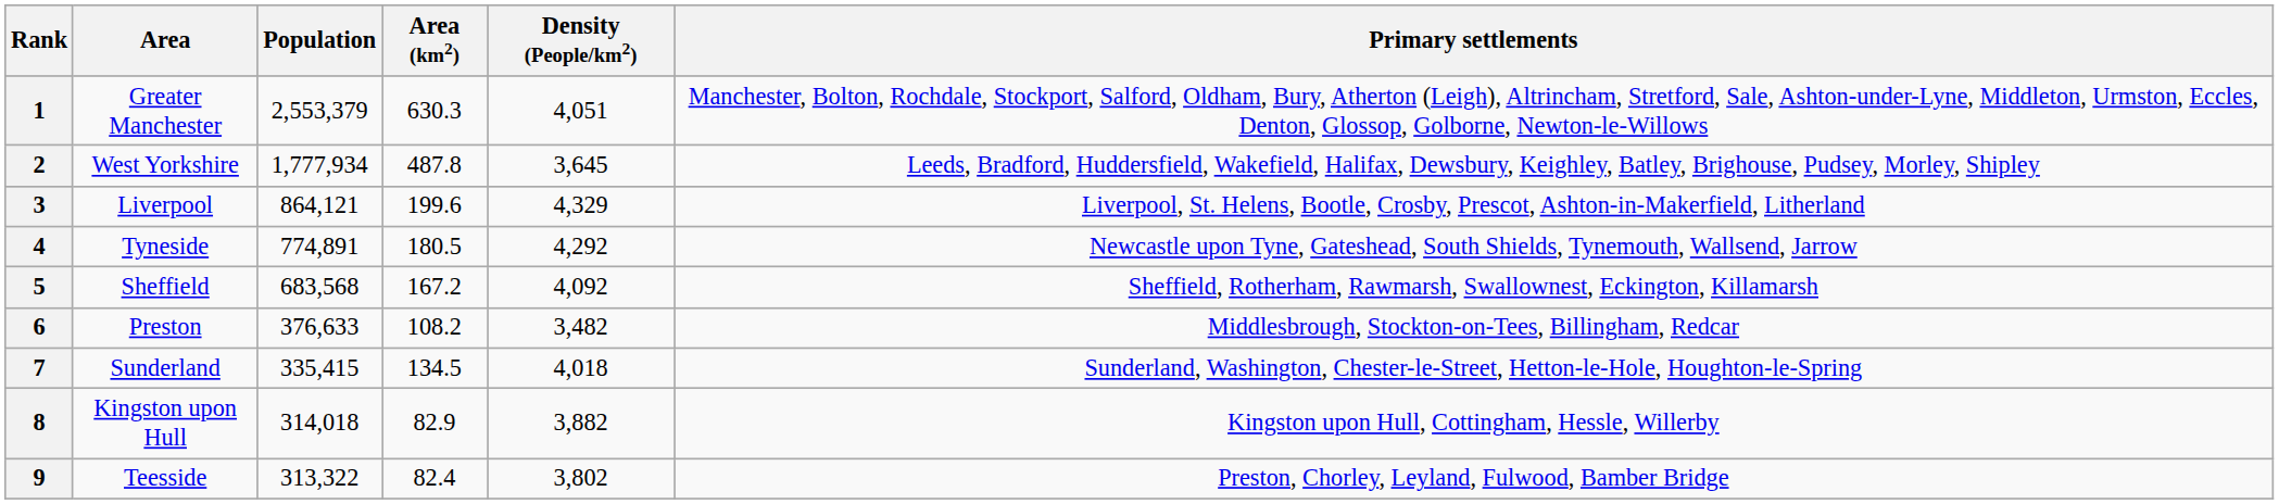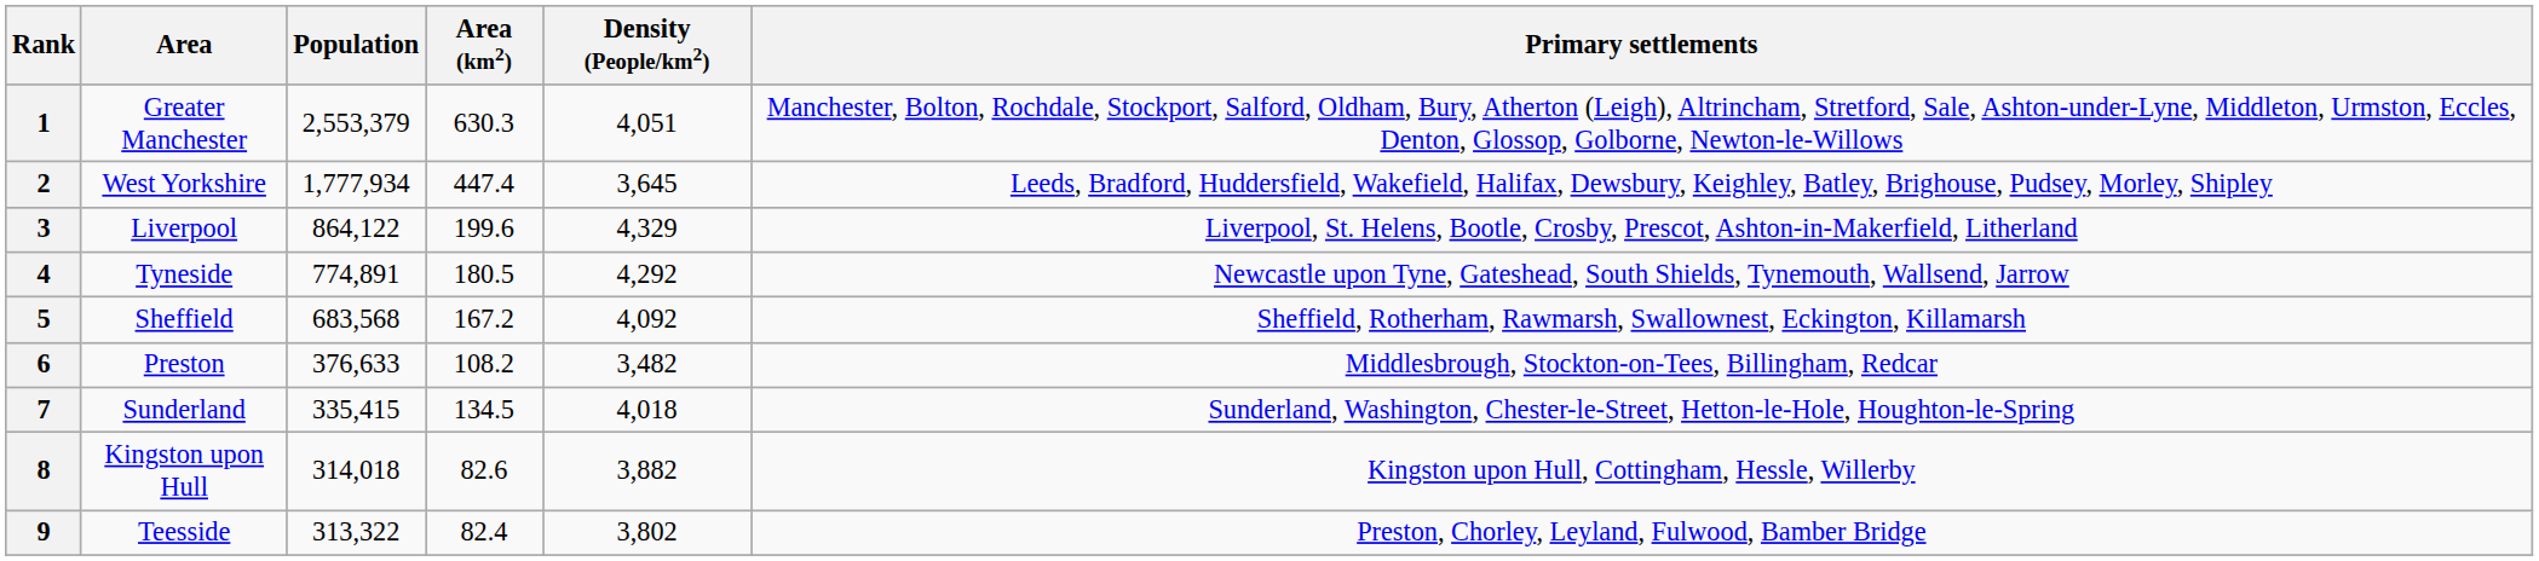2 | Area (km2): 487.8 -> 447.4
3 | Population: 864,121 -> 864,122
8 | Area (km2): 82.9 -> 82.6
